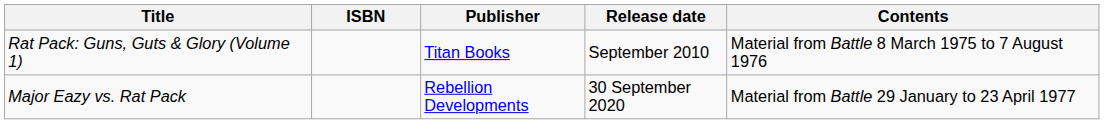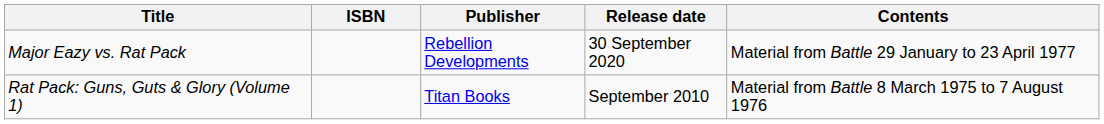rows swapped: Rat Pack: Guns, Guts & Glory (Volume 1) <-> Major Eazy vs. Rat Pack
